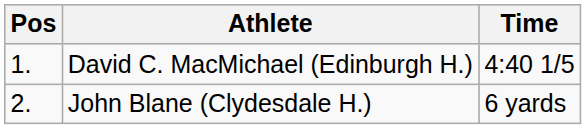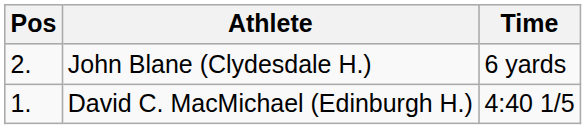rows swapped: David C. MacMichael (Edinburgh H.) <-> John Blane (Clydesdale H.)
